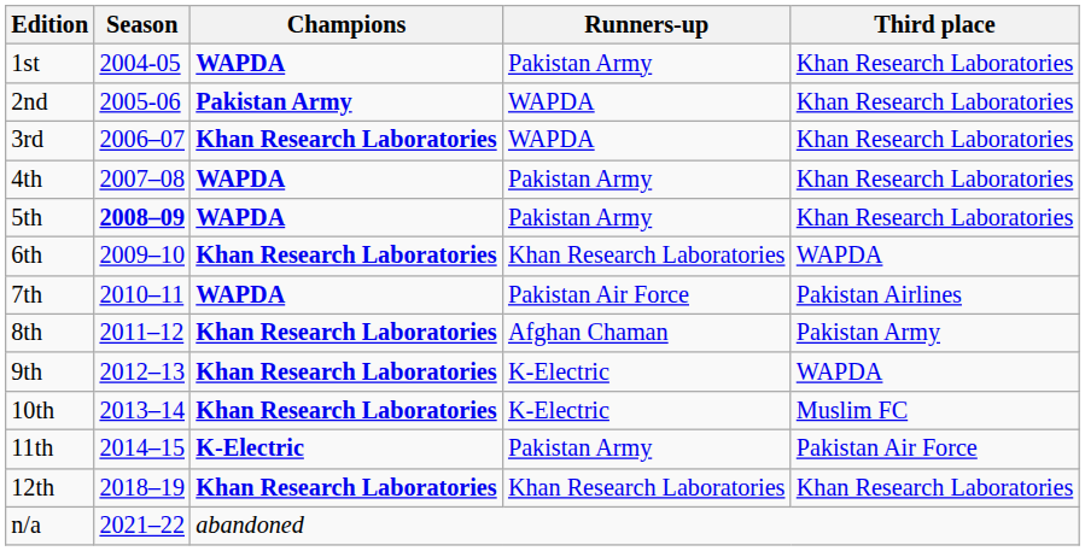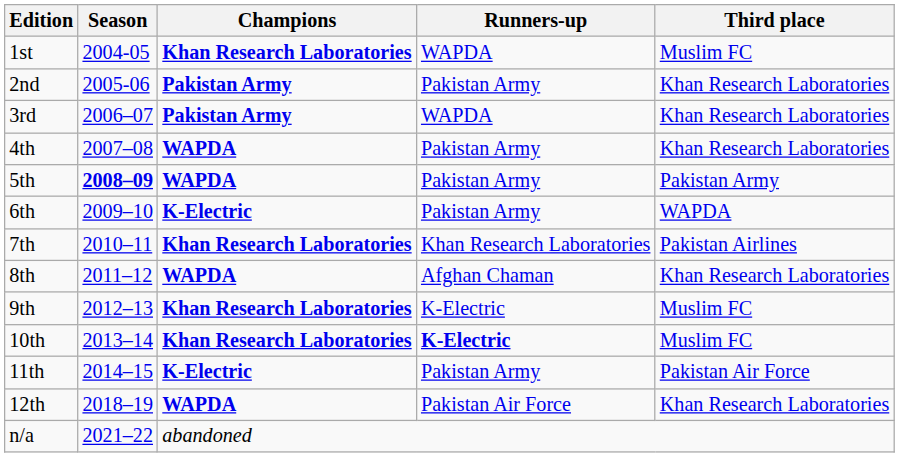1st | Champions: WAPDA -> Khan Research Laboratories
1st | Runners-up: Pakistan Army -> WAPDA
1st | Third place: Khan Research Laboratories -> Muslim FC
2nd | Runners-up: WAPDA -> Pakistan Army
3rd | Champions: Khan Research Laboratories -> Pakistan Army
5th | Third place: Khan Research Laboratories -> Pakistan Army
6th | Champions: Khan Research Laboratories -> K-Electric
6th | Runners-up: Khan Research Laboratories -> Pakistan Army
7th | Champions: WAPDA -> Khan Research Laboratories
7th | Runners-up: Pakistan Air Force -> Khan Research Laboratories
8th | Champions: Khan Research Laboratories -> WAPDA
8th | Third place: Pakistan Army -> Khan Research Laboratories
9th | Third place: WAPDA -> Muslim FC
10th | Runners-up: normal -> bold
12th | Champions: Khan Research Laboratories -> WAPDA
12th | Runners-up: Khan Research Laboratories -> Pakistan Air Force
